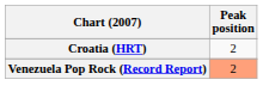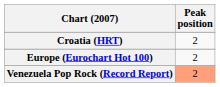+ row: Europe (Eurochart Hot 100) | 2
